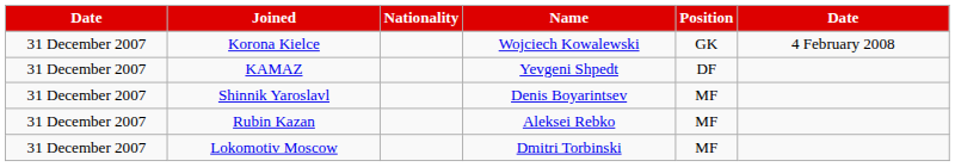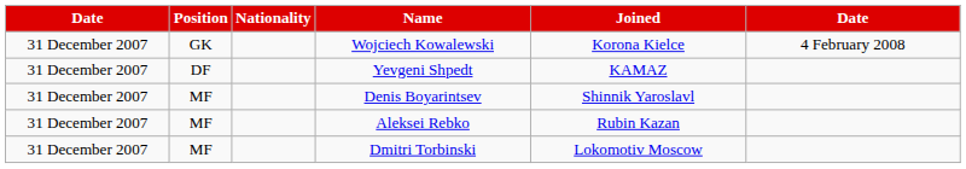columns swapped: Position <-> Joined
